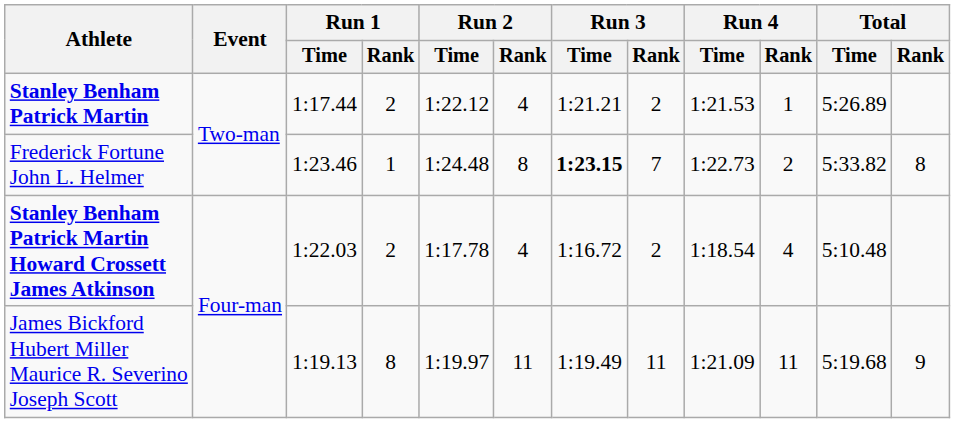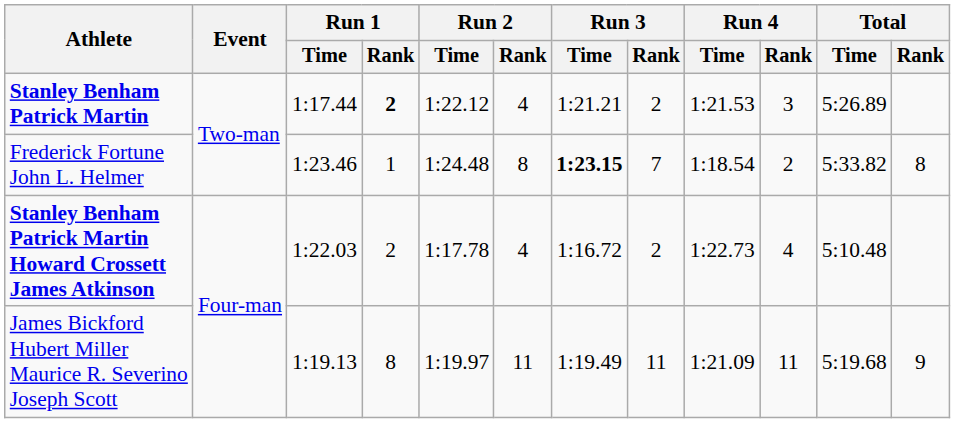Stanley Benham Patrick Martin | Run 1 / Rank: normal -> bold
Stanley Benham Patrick Martin | Run 4 / Rank: 1 -> 3
Frederick Fortune John L. Helmer | Run 4 / Time: 1:22.73 -> 1:18.54
Stanley Benham Patrick Martin Howard Crossett James Atkinson | Run 4 / Time: 1:18.54 -> 1:22.73
